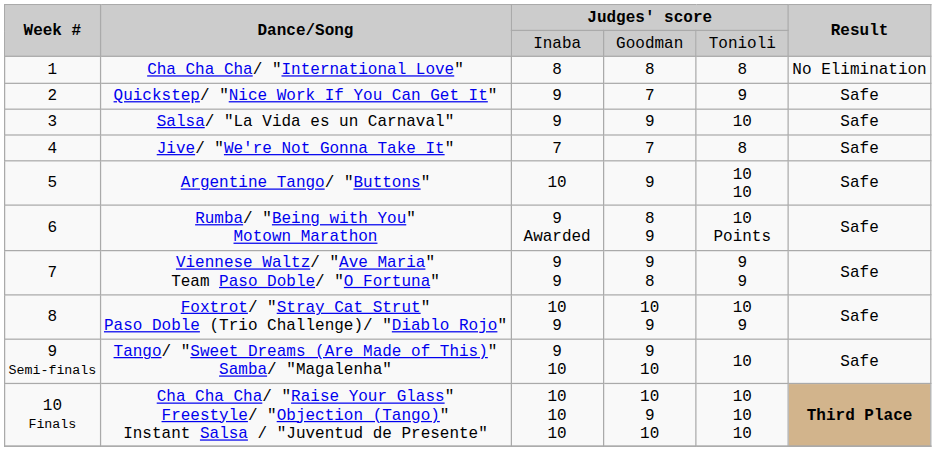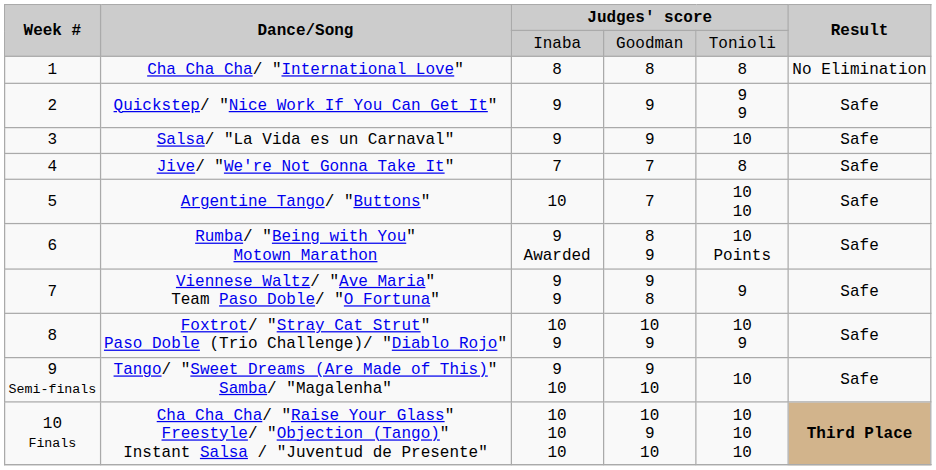Quickstep/ "Nice Work If You Can Get It" | column 4: 7 -> 9
Quickstep/ "Nice Work If You Can Get It" | column 5: 9 -> 9 9
Argentine Tango/ "Buttons" | column 4: 9 -> 7
Viennese Waltz/ "Ave Maria" Team Paso Doble/ "O Fortuna" | column 5: 9 9 -> 9
